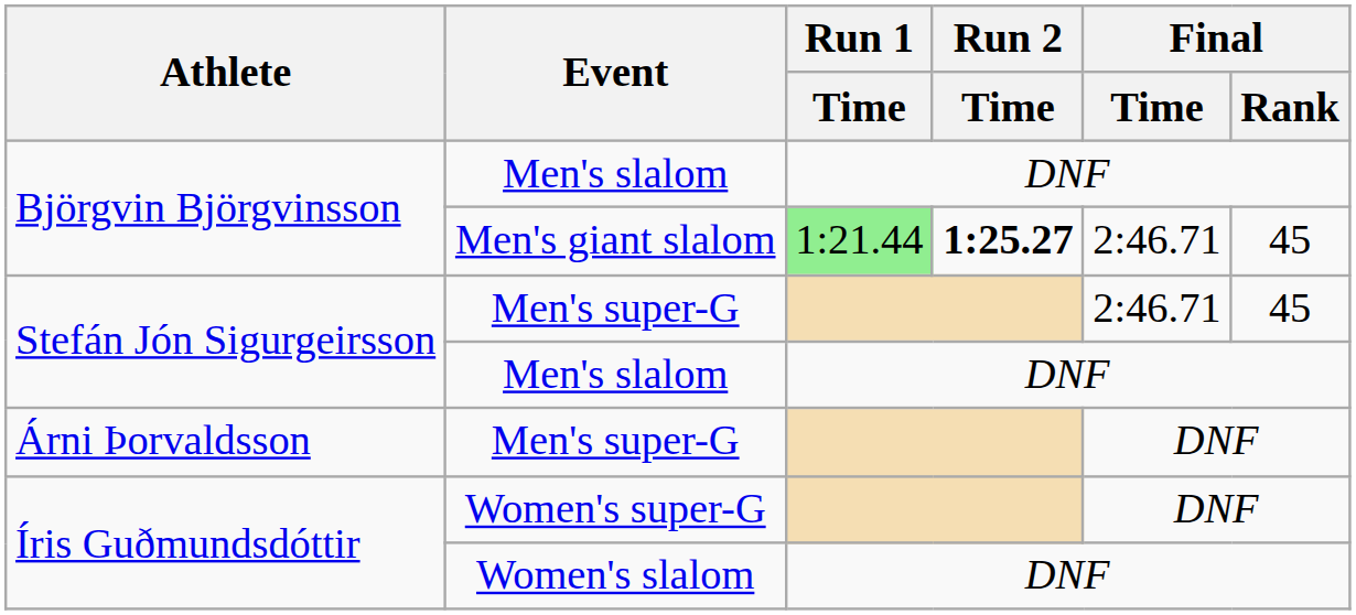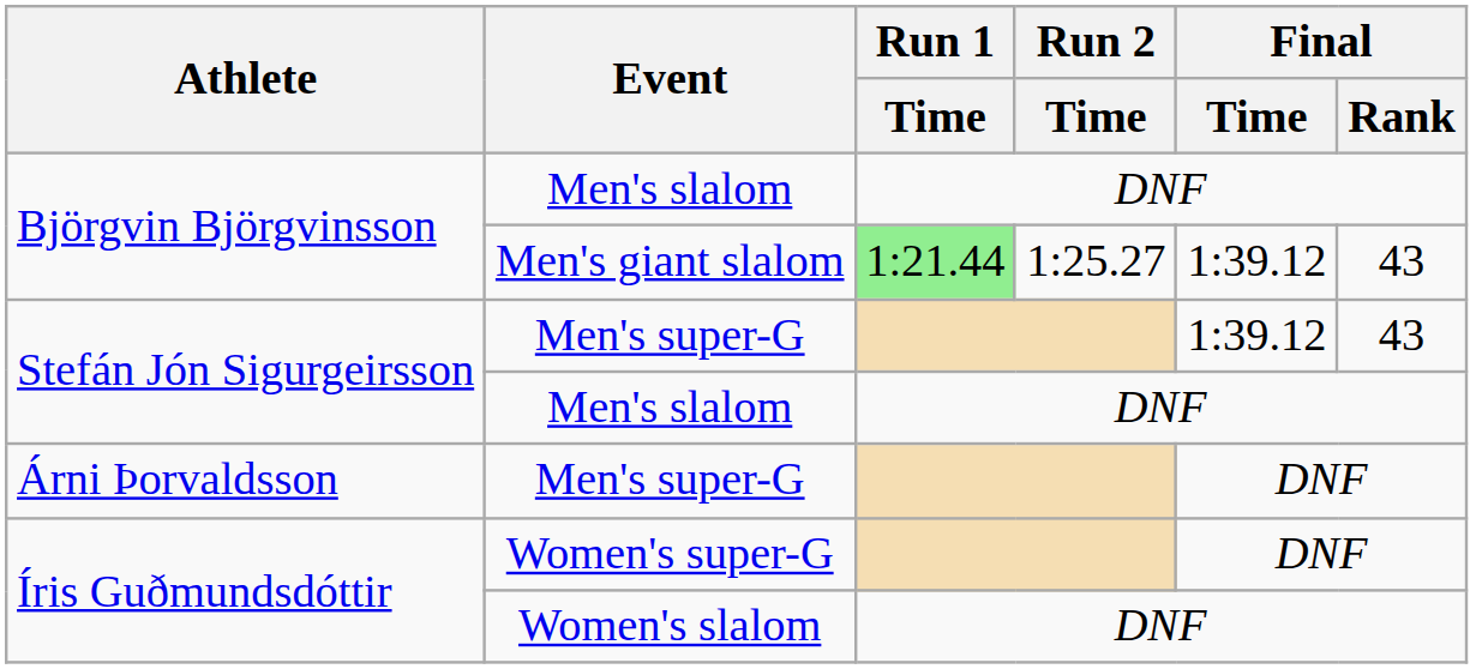Men's giant slalom | Run 2 / Time: bold -> normal
Men's giant slalom | Final / Time: 2:46.71 -> 1:39.12
Men's giant slalom | Final / Rank: 45 -> 43
Stefán Jón Sigurgeirsson / Men's super-G | Final / Time: 2:46.71 -> 1:39.12
Stefán Jón Sigurgeirsson / Men's super-G | Final / Rank: 45 -> 43
